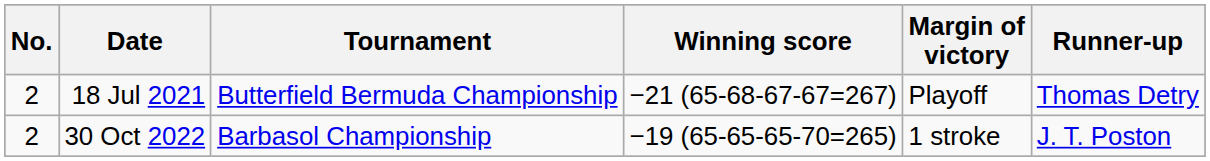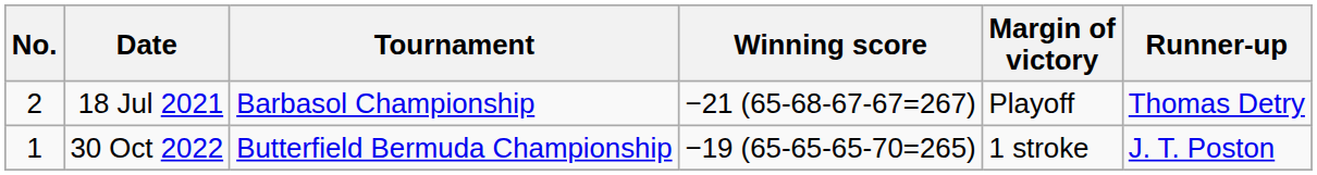18 Jul 2021 | Tournament: Butterfield Bermuda Championship -> Barbasol Championship
30 Oct 2022 | No.: 2 -> 1
30 Oct 2022 | Tournament: Barbasol Championship -> Butterfield Bermuda Championship
